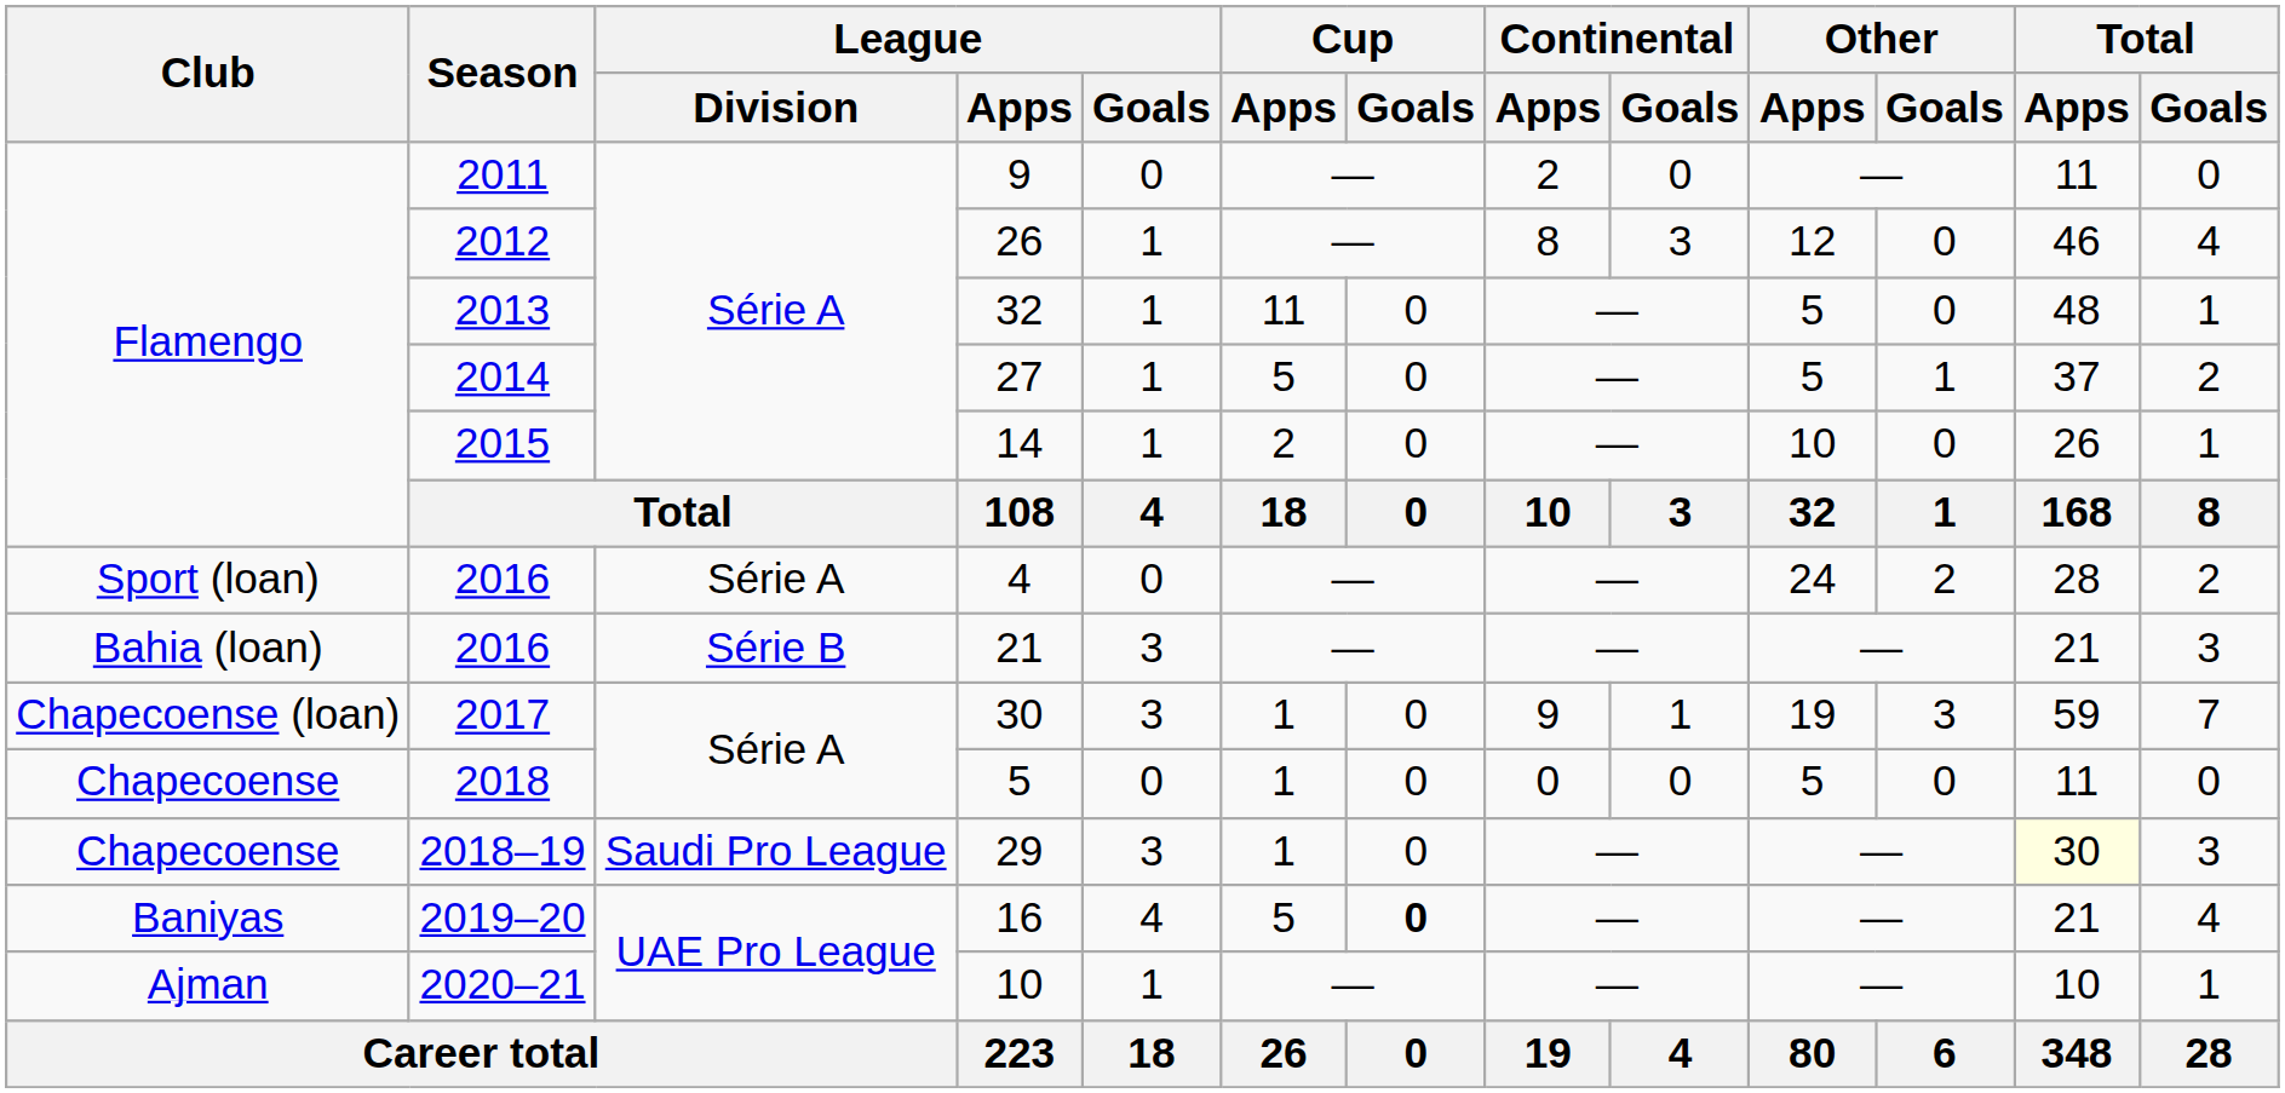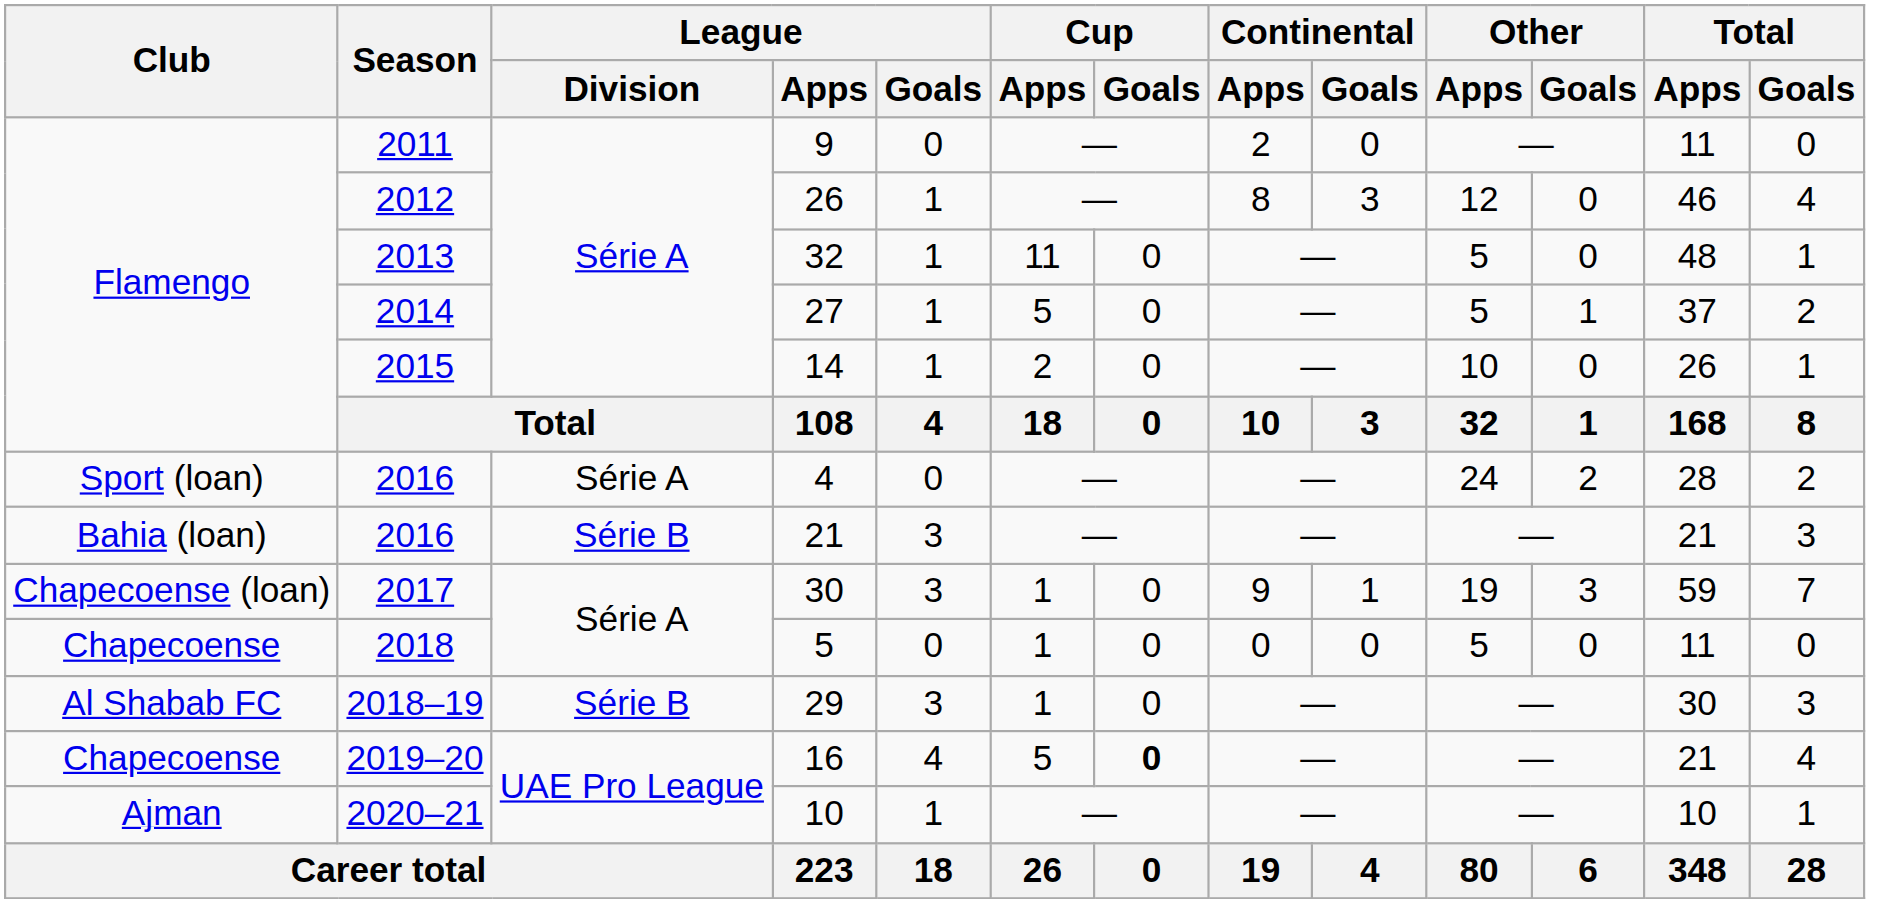29 | Club: Chapecoense -> Al Shabab FC
29 | League / Division: Saudi Pro League -> Série B
29 | Total / Apps: lightyellow background -> no background
16 | Club: Baniyas -> Chapecoense
